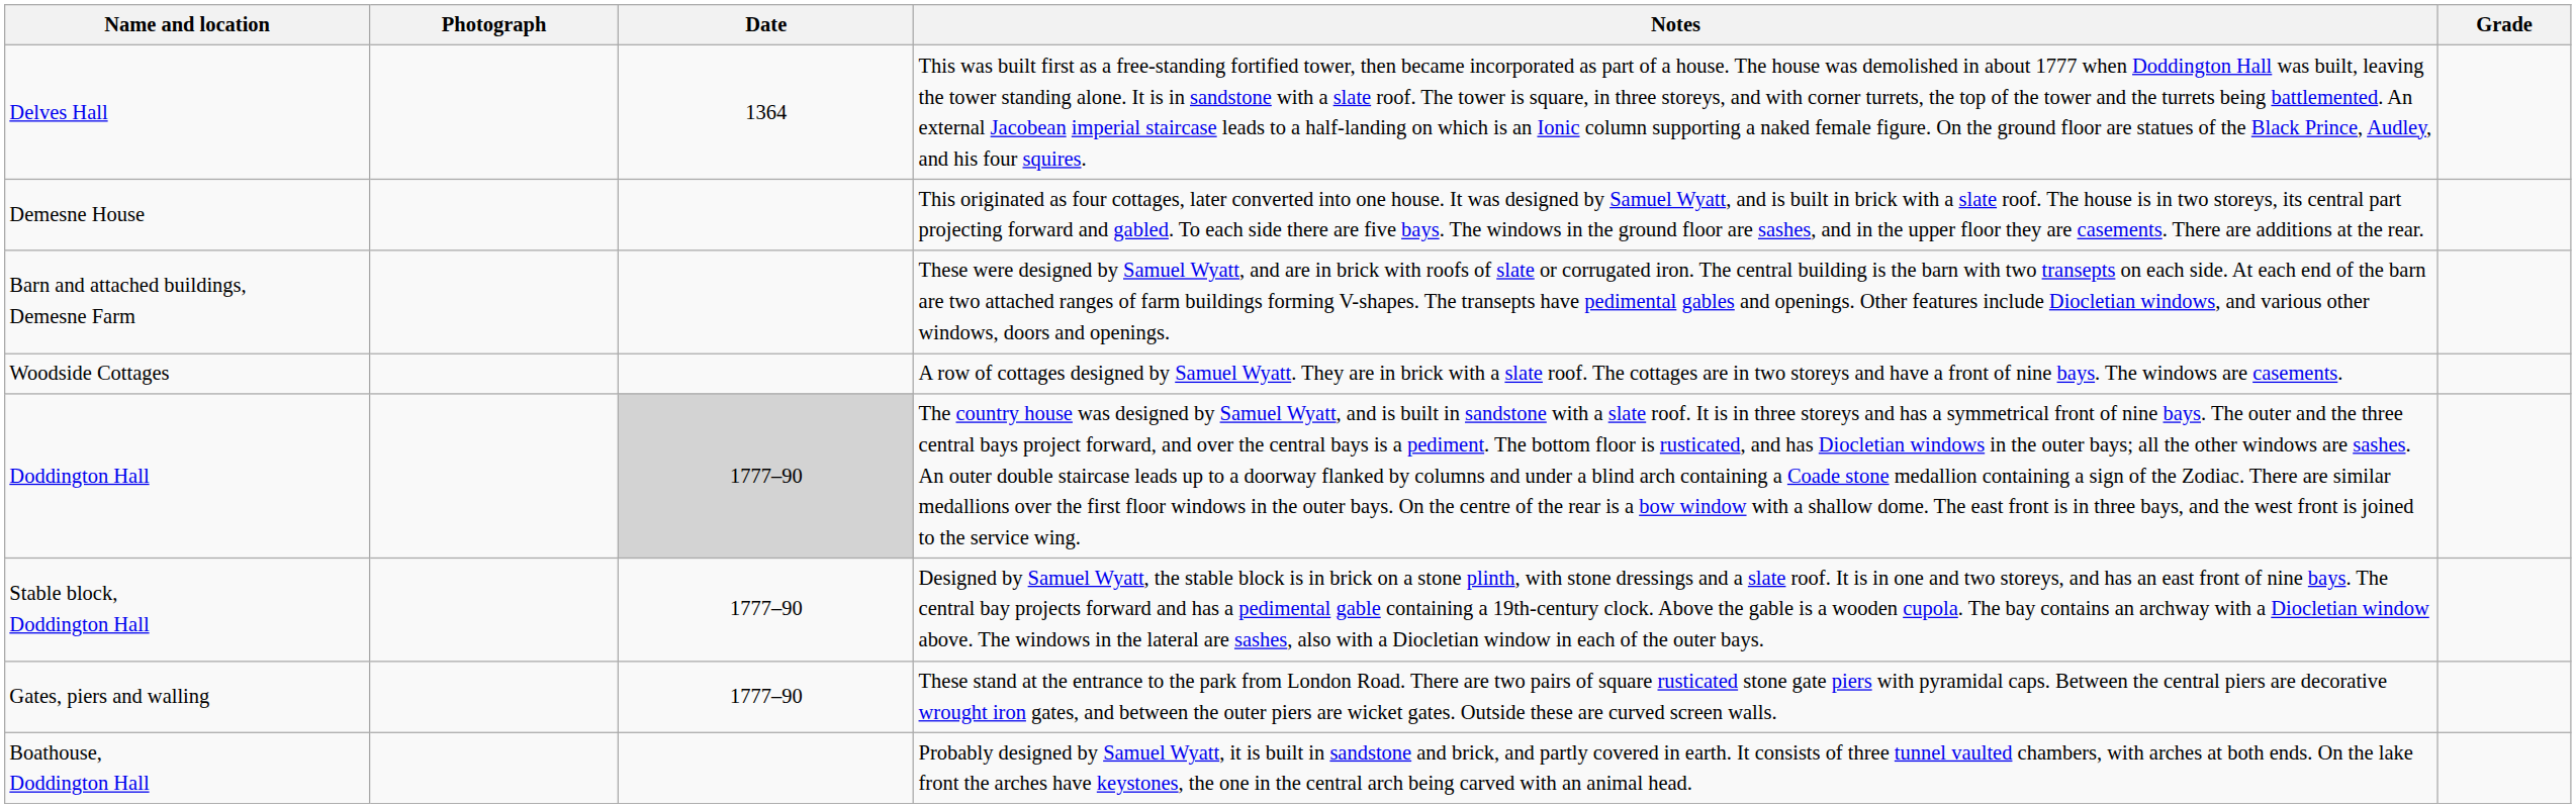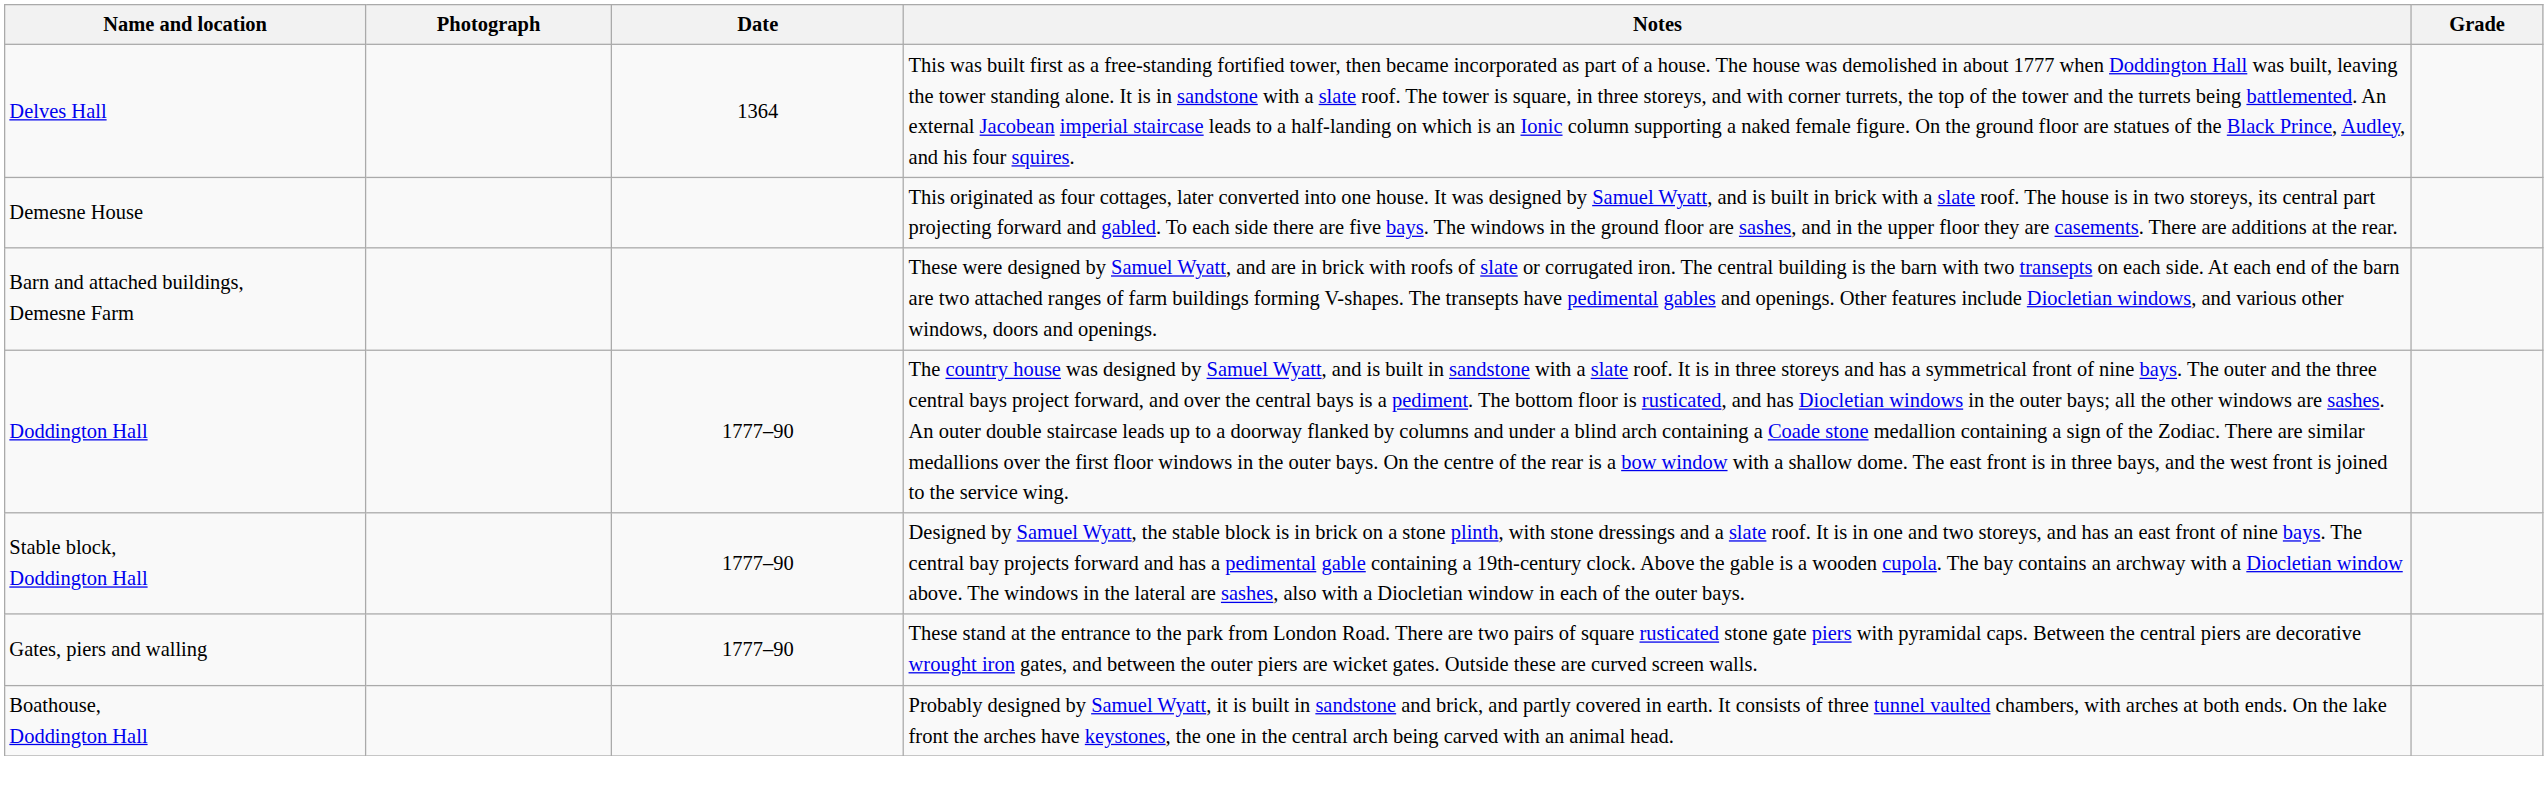- row: Woodside Cottages | A row of cottages designed by Samuel Wyatt. They are in brick with a slate roof. The cottages are in two storeys and have a front of nine bays. The windows are casements.
Doddington Hall | Date: lightgrey background -> no background
